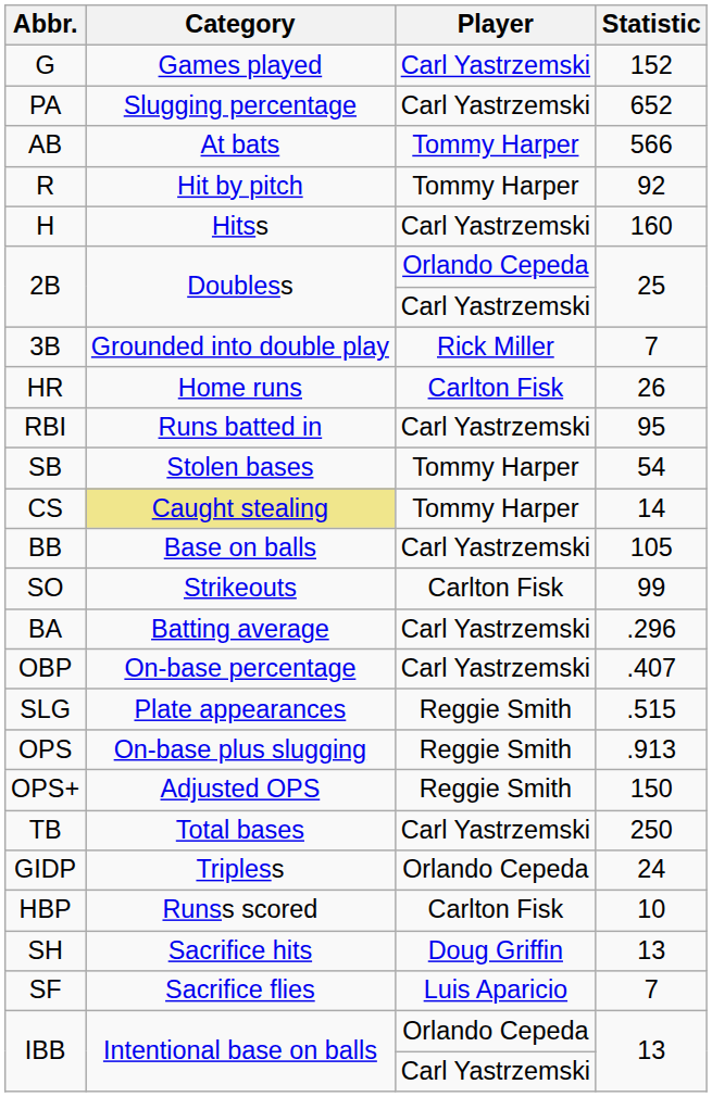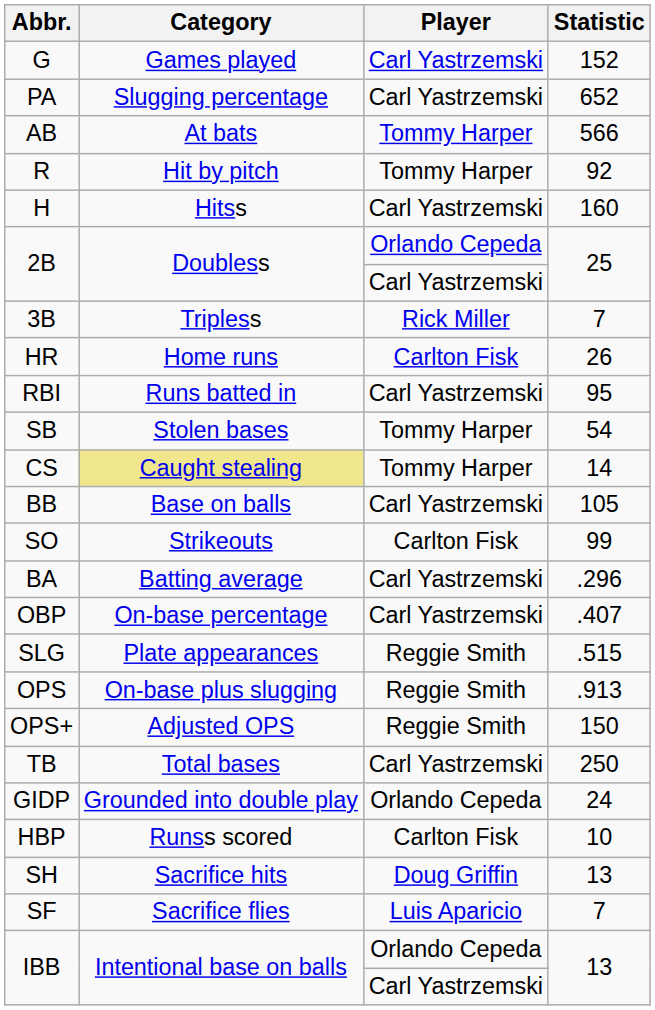3B | Category: Grounded into double play -> Tripless
GIDP | Category: Tripless -> Grounded into double play
